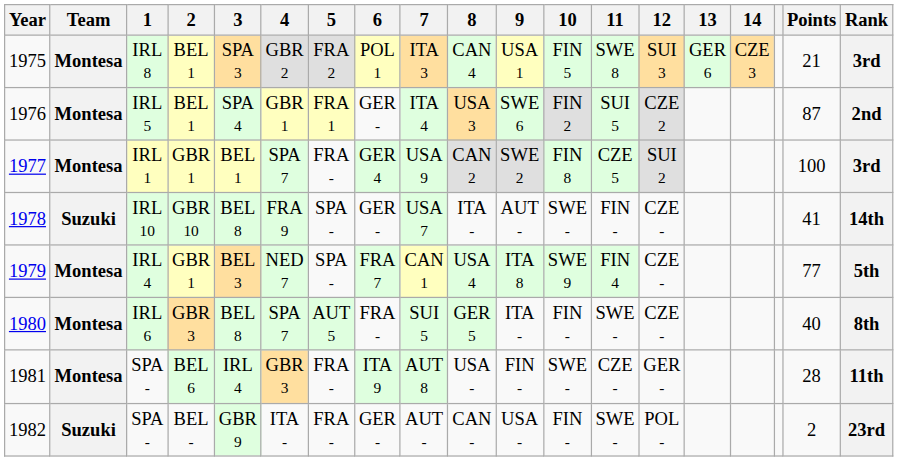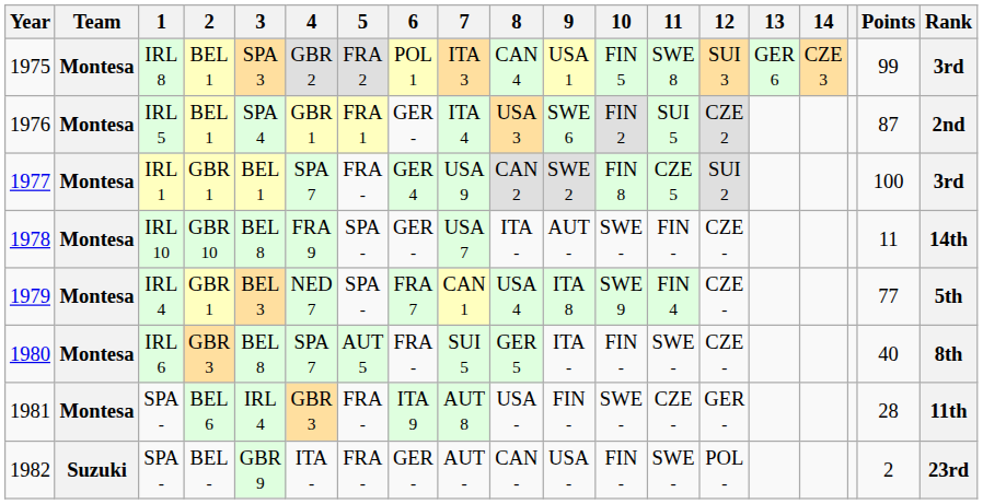1975 | Points: 21 -> 99
1978 | Team: Suzuki -> Montesa
1978 | Points: 41 -> 11
